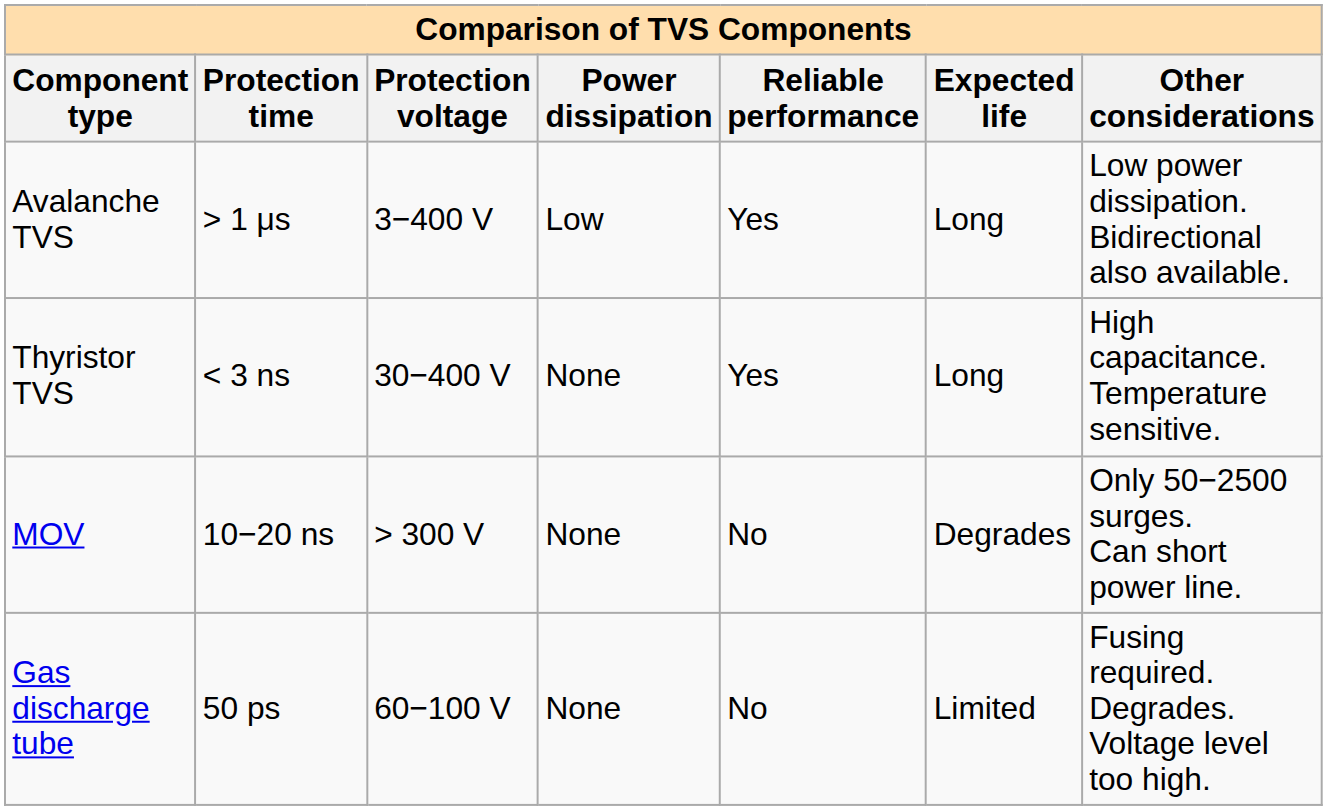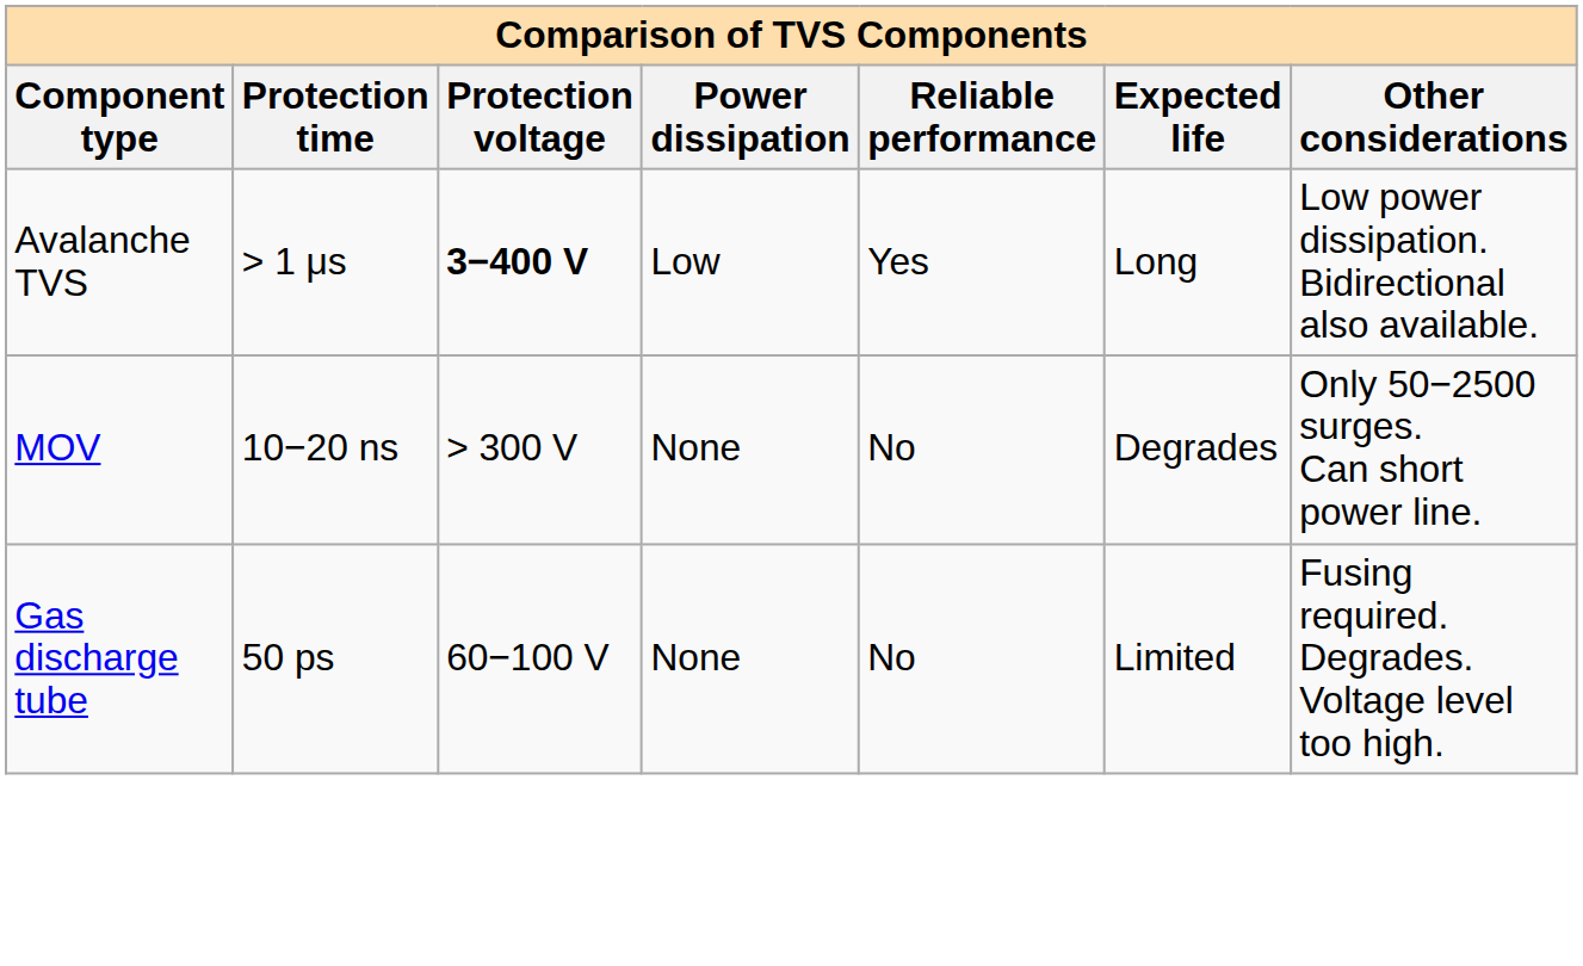Avalanche TVS | Protection voltage: normal -> bold
- row: Thyristor TVS | < 3 ns | 30−400 V | None | Yes | Long | High capacitance. Temperature sensitive.
